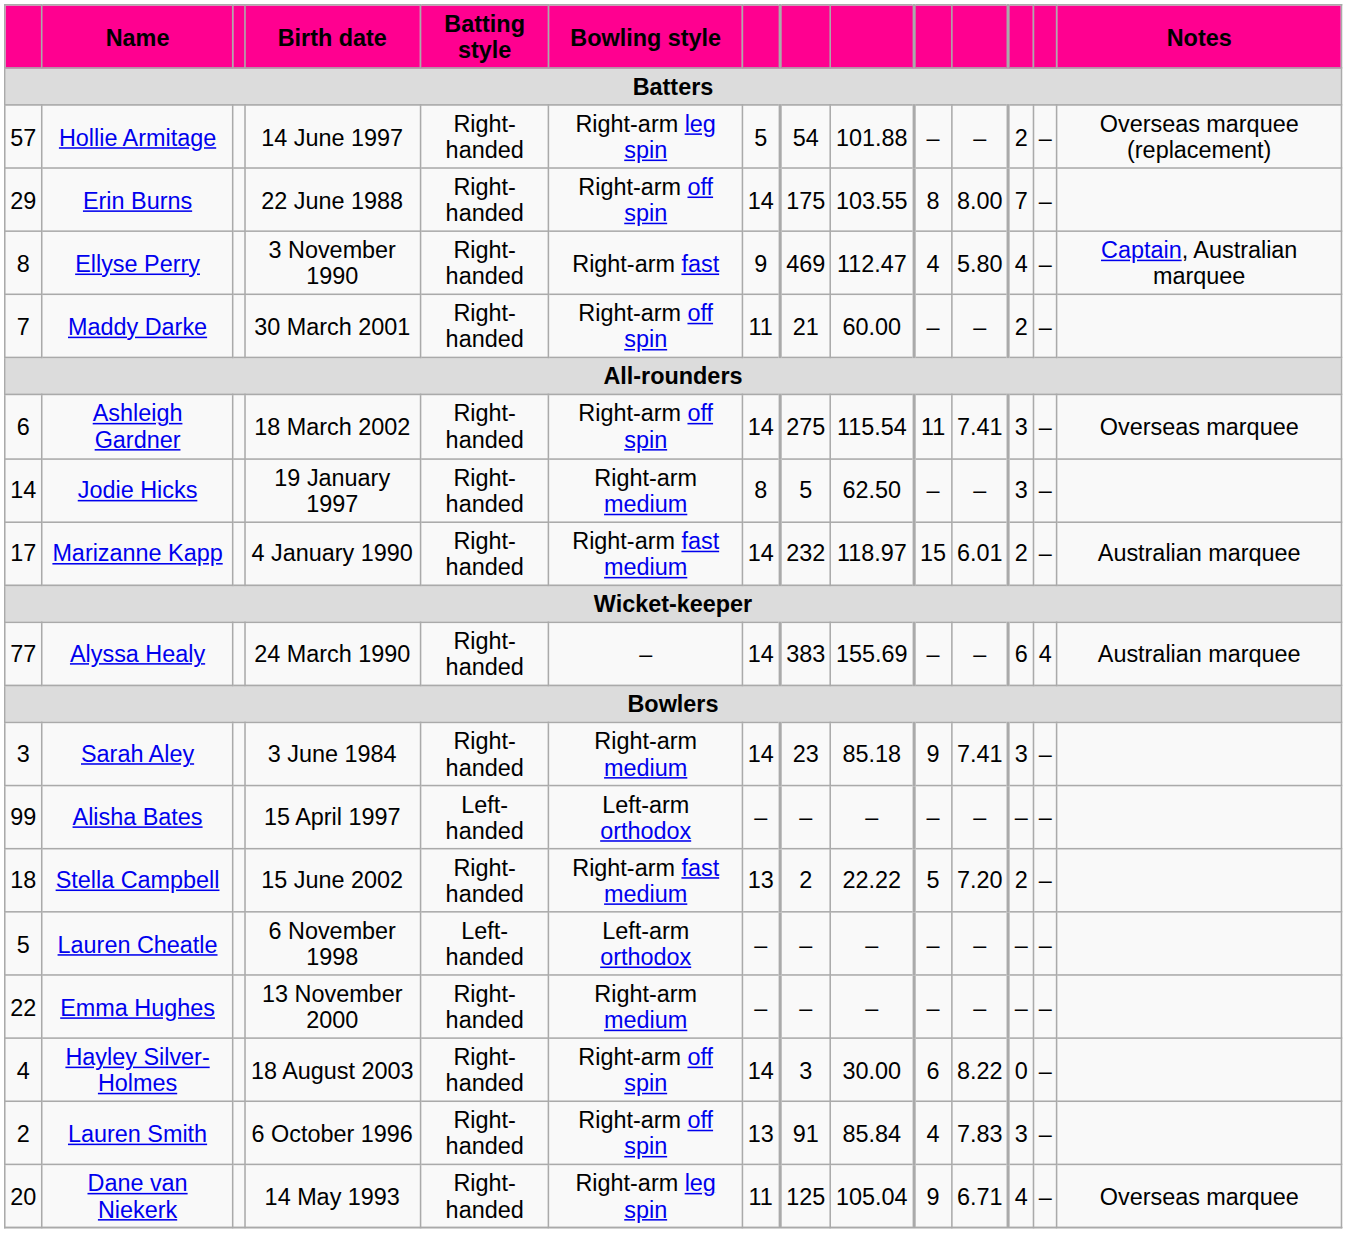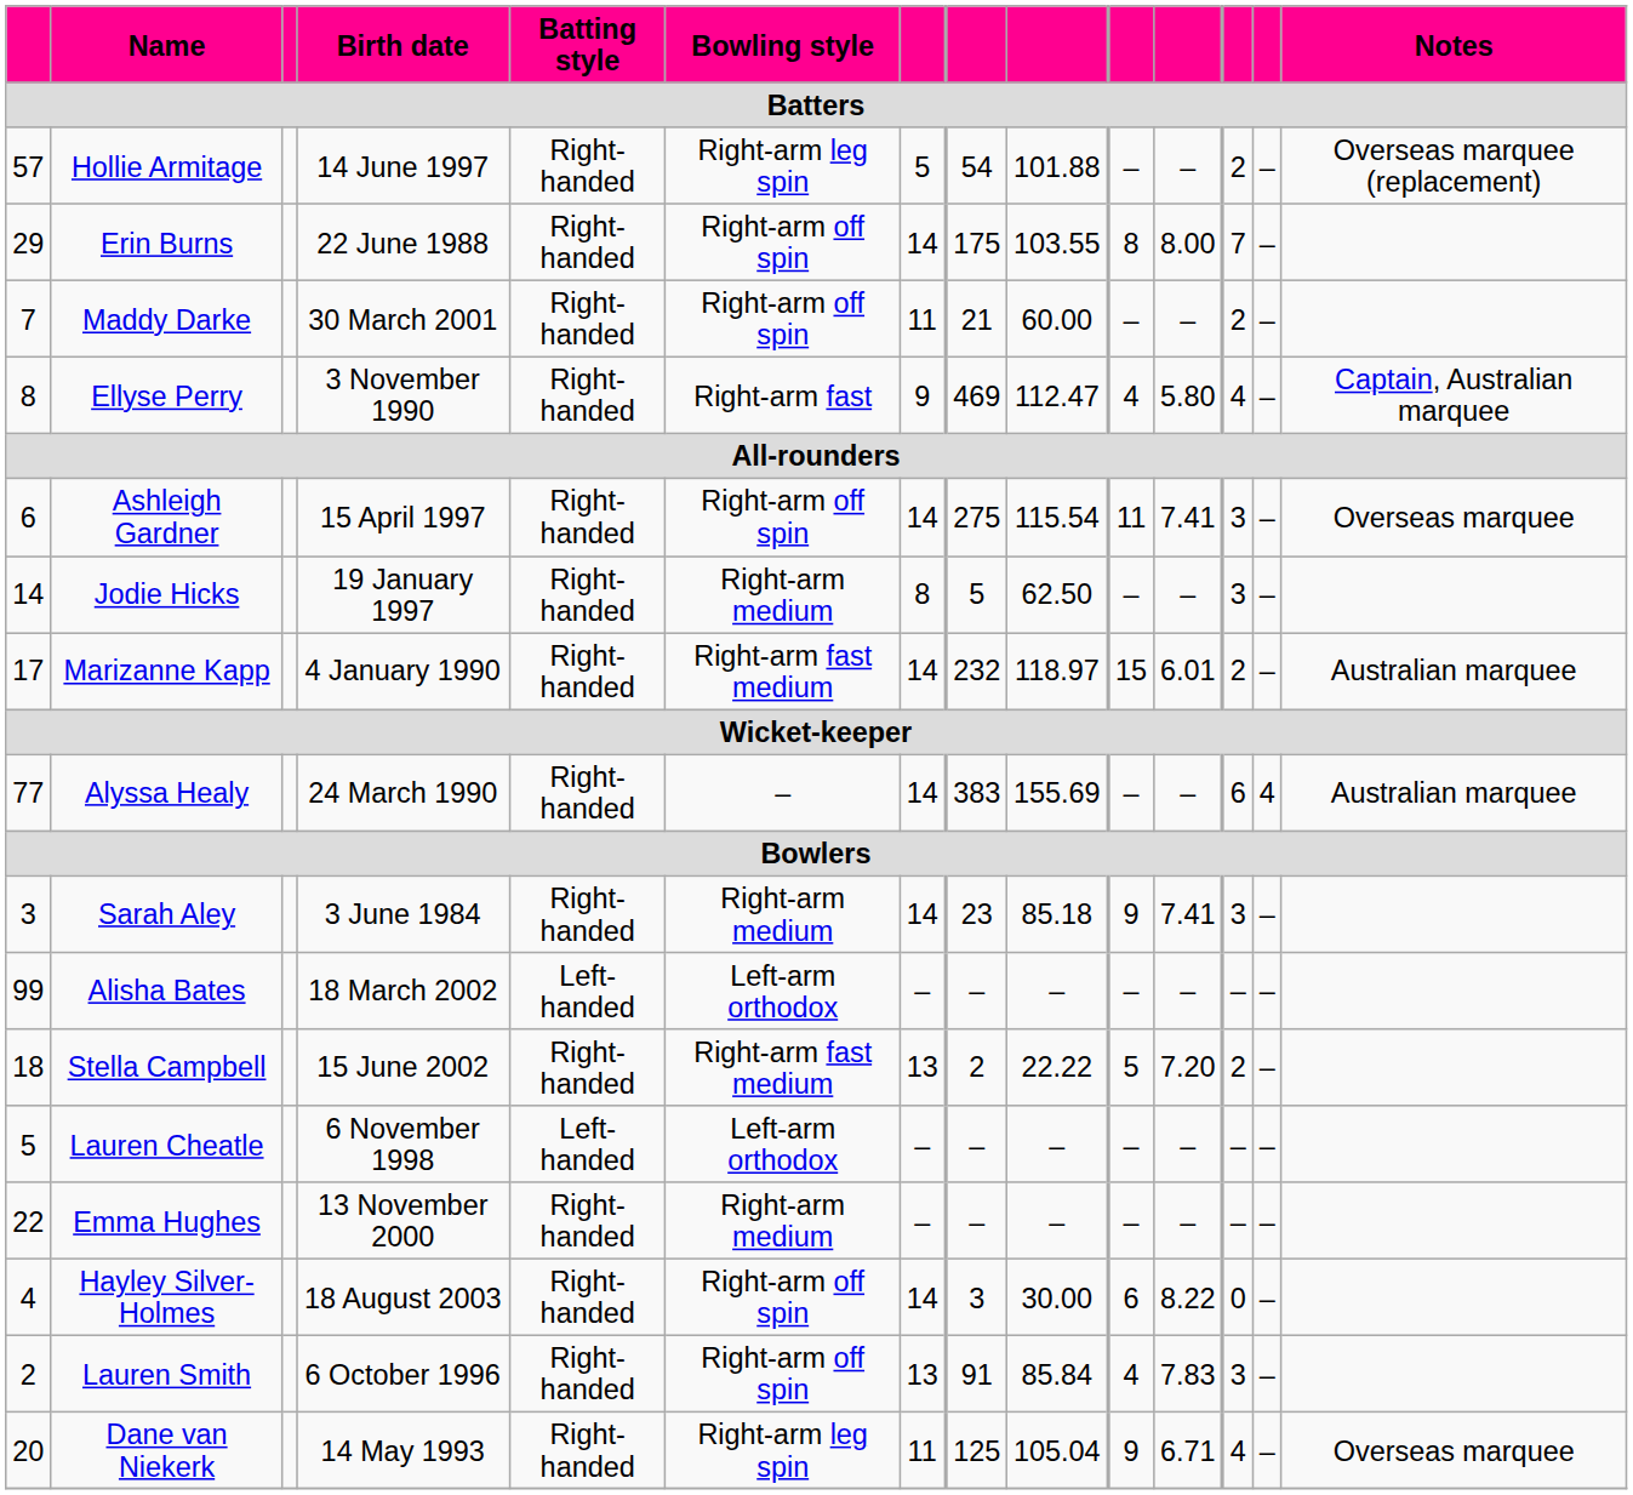rows swapped: Maddy Darke <-> Ellyse Perry
Ashleigh Gardner | Birth date: 18 March 2002 -> 15 April 1997
Alisha Bates | Birth date: 15 April 1997 -> 18 March 2002
